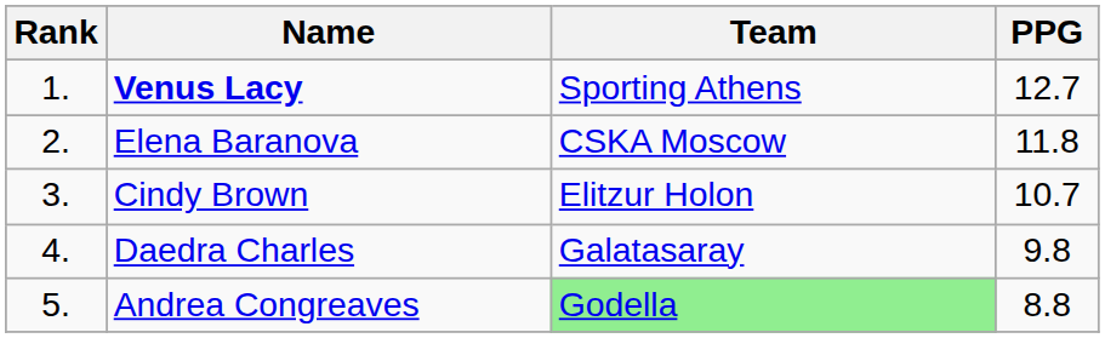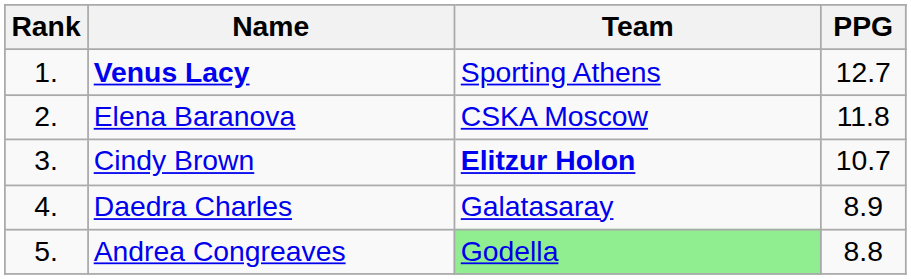Cindy Brown | Team: normal -> bold
Daedra Charles | PPG: 9.8 -> 8.9
